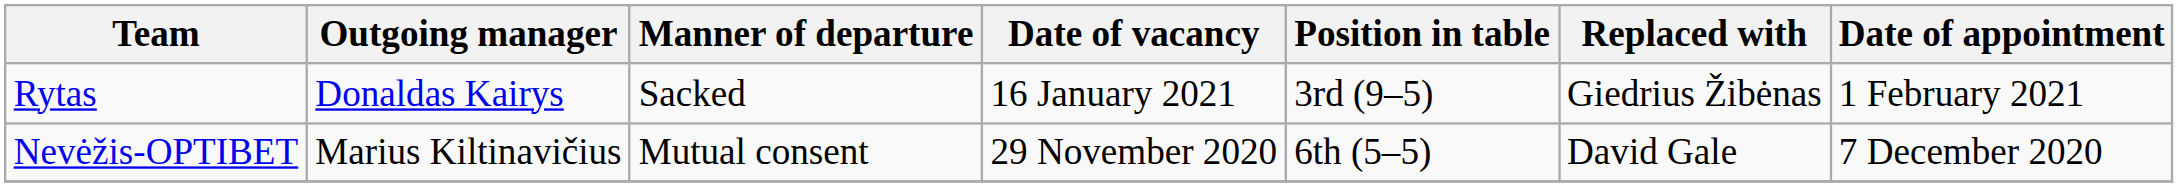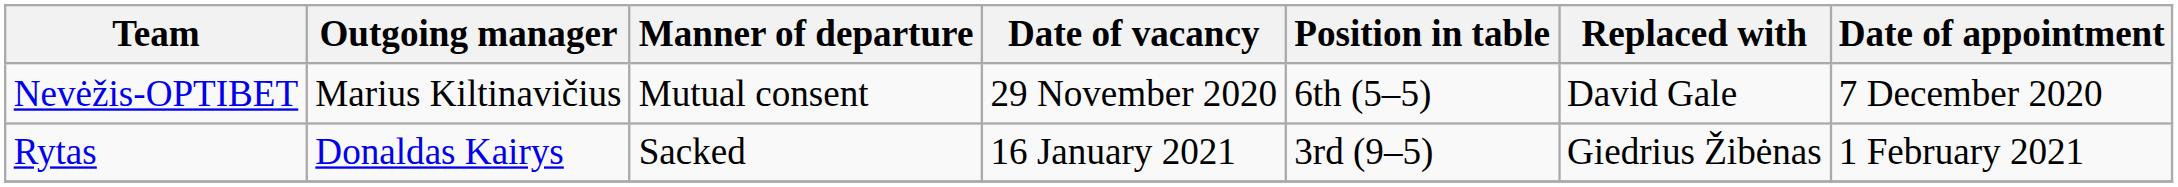rows swapped: Nevėžis-OPTIBET <-> Rytas
